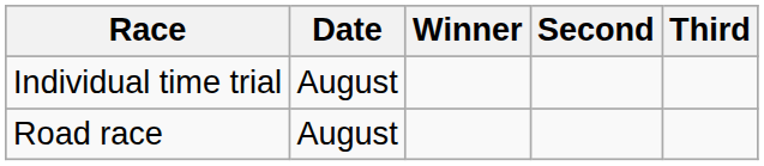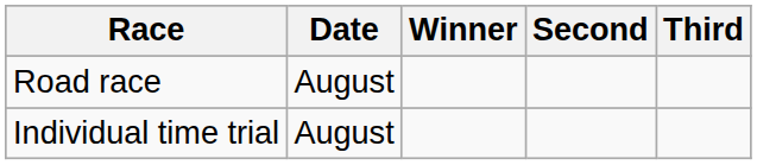rows swapped: Road race <-> Individual time trial
